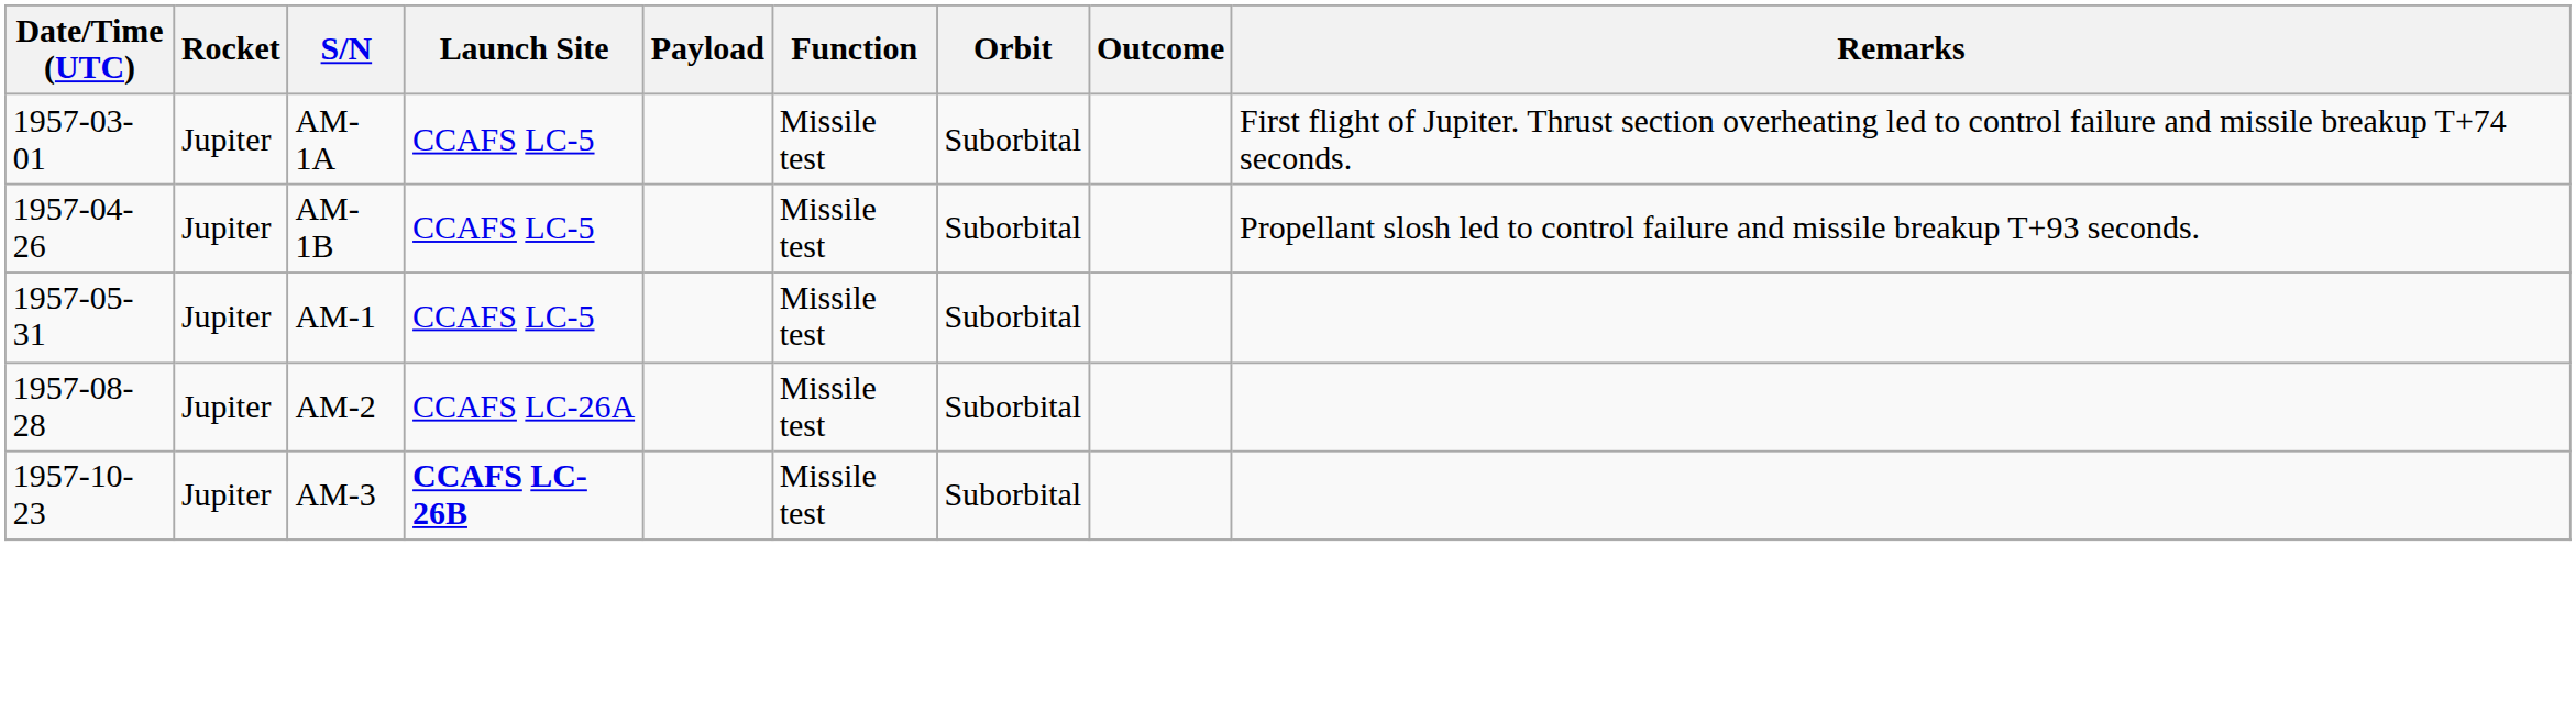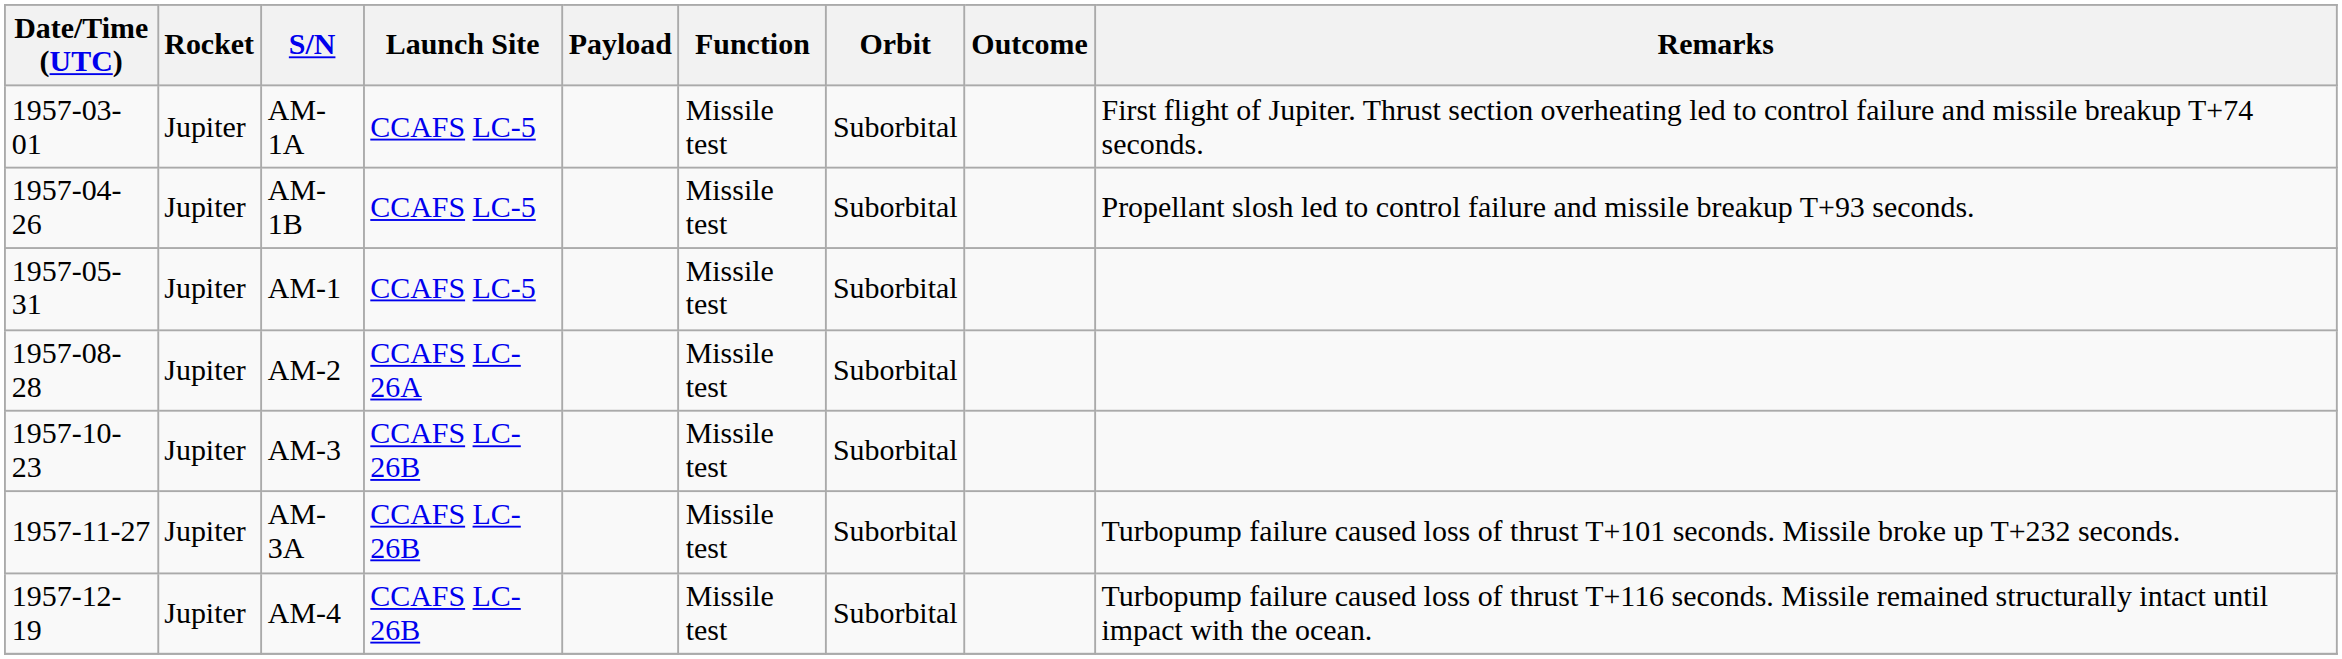AM-3 | Launch Site: bold -> normal
+ row: 1957-11-27 | Jupiter | AM-3A | CCAFS LC-26B | Missile test | Suborbital | Turbopump failure caused loss of thrust T+101 seconds. Missile broke up T+232 seconds.
+ row: 1957-12-19 | Jupiter | AM-4 | CCAFS LC-26B | Missile test | Suborbital | Turbopump failure caused loss of thrust T+116 seconds. Missile remained structurally intact until impact with the ocean.
